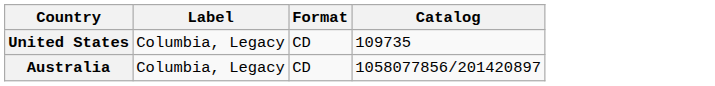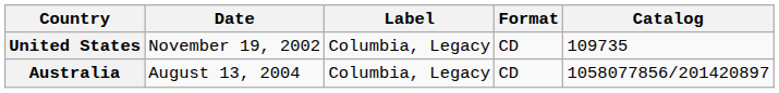+ column: Date | November 19, 2002 | August 13, 2004
